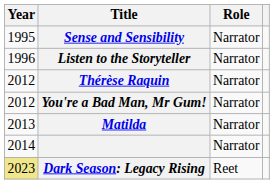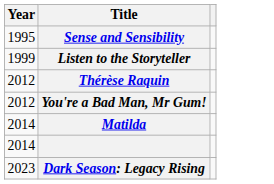- column: Role | Narrator | Narrator | Narrator | Narrator | Narrator | Narrator | Reet
Listen to the Storyteller | Year: 1996 -> 1999
Matilda | Year: 2013 -> 2014
Dark Season: Legacy Rising | Year: khaki background -> no background
